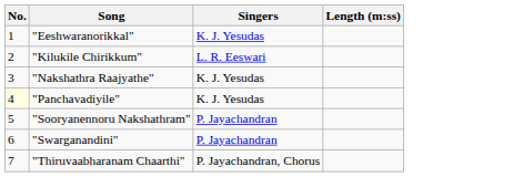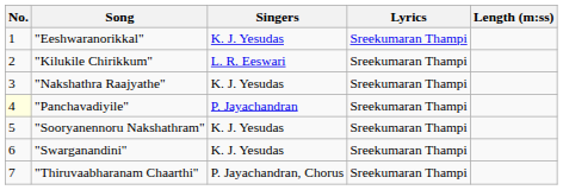+ column: Lyrics | Sreekumaran Thampi | Sreekumaran Thampi | Sreekumaran Thampi | Sreekumaran Thampi | Sreekumaran Thampi | Sreekumaran Thampi | Sreekumaran Thampi
"Panchavadiyile" | Singers: K. J. Yesudas -> P. Jayachandran
"Sooryanennoru Nakshathram" | Singers: P. Jayachandran -> K. J. Yesudas
"Swarganandini" | Singers: P. Jayachandran -> K. J. Yesudas
